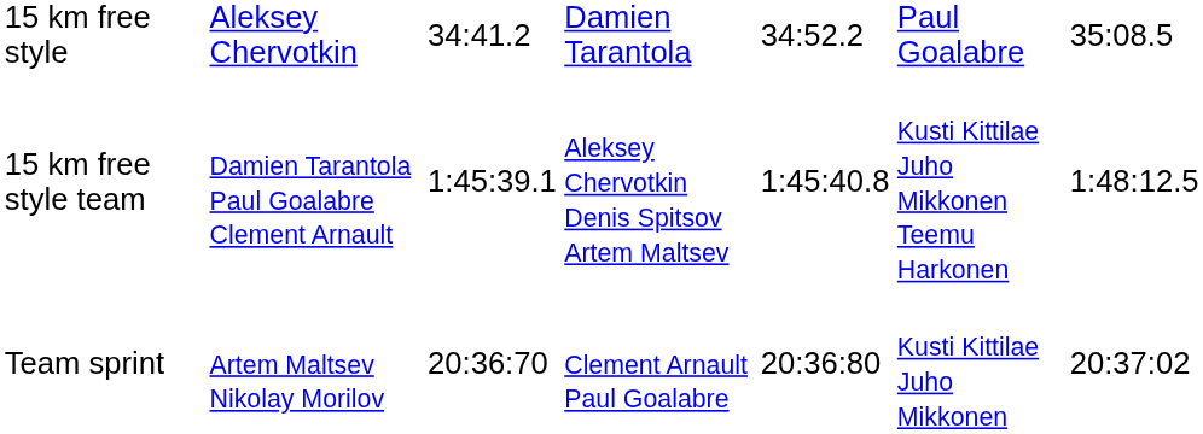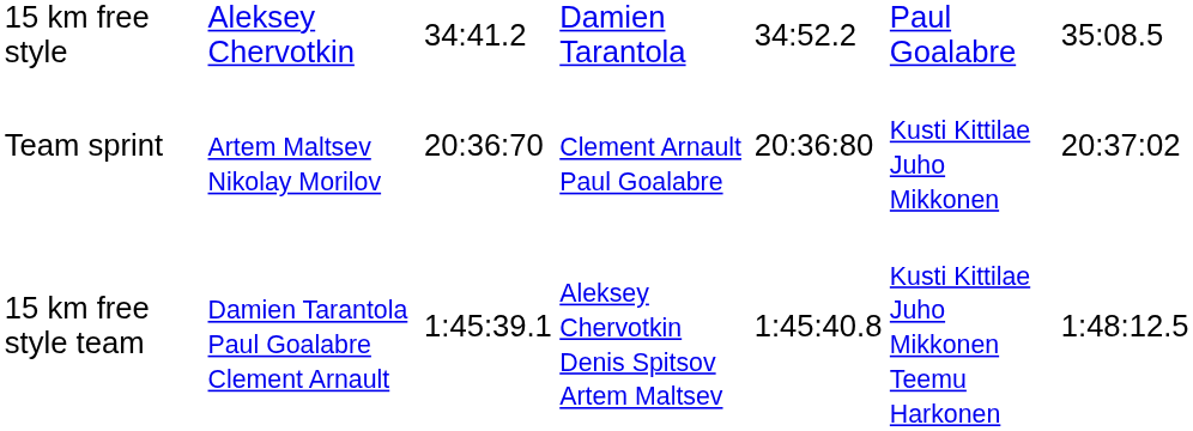rows swapped: 15 km free style team <-> Team sprint
